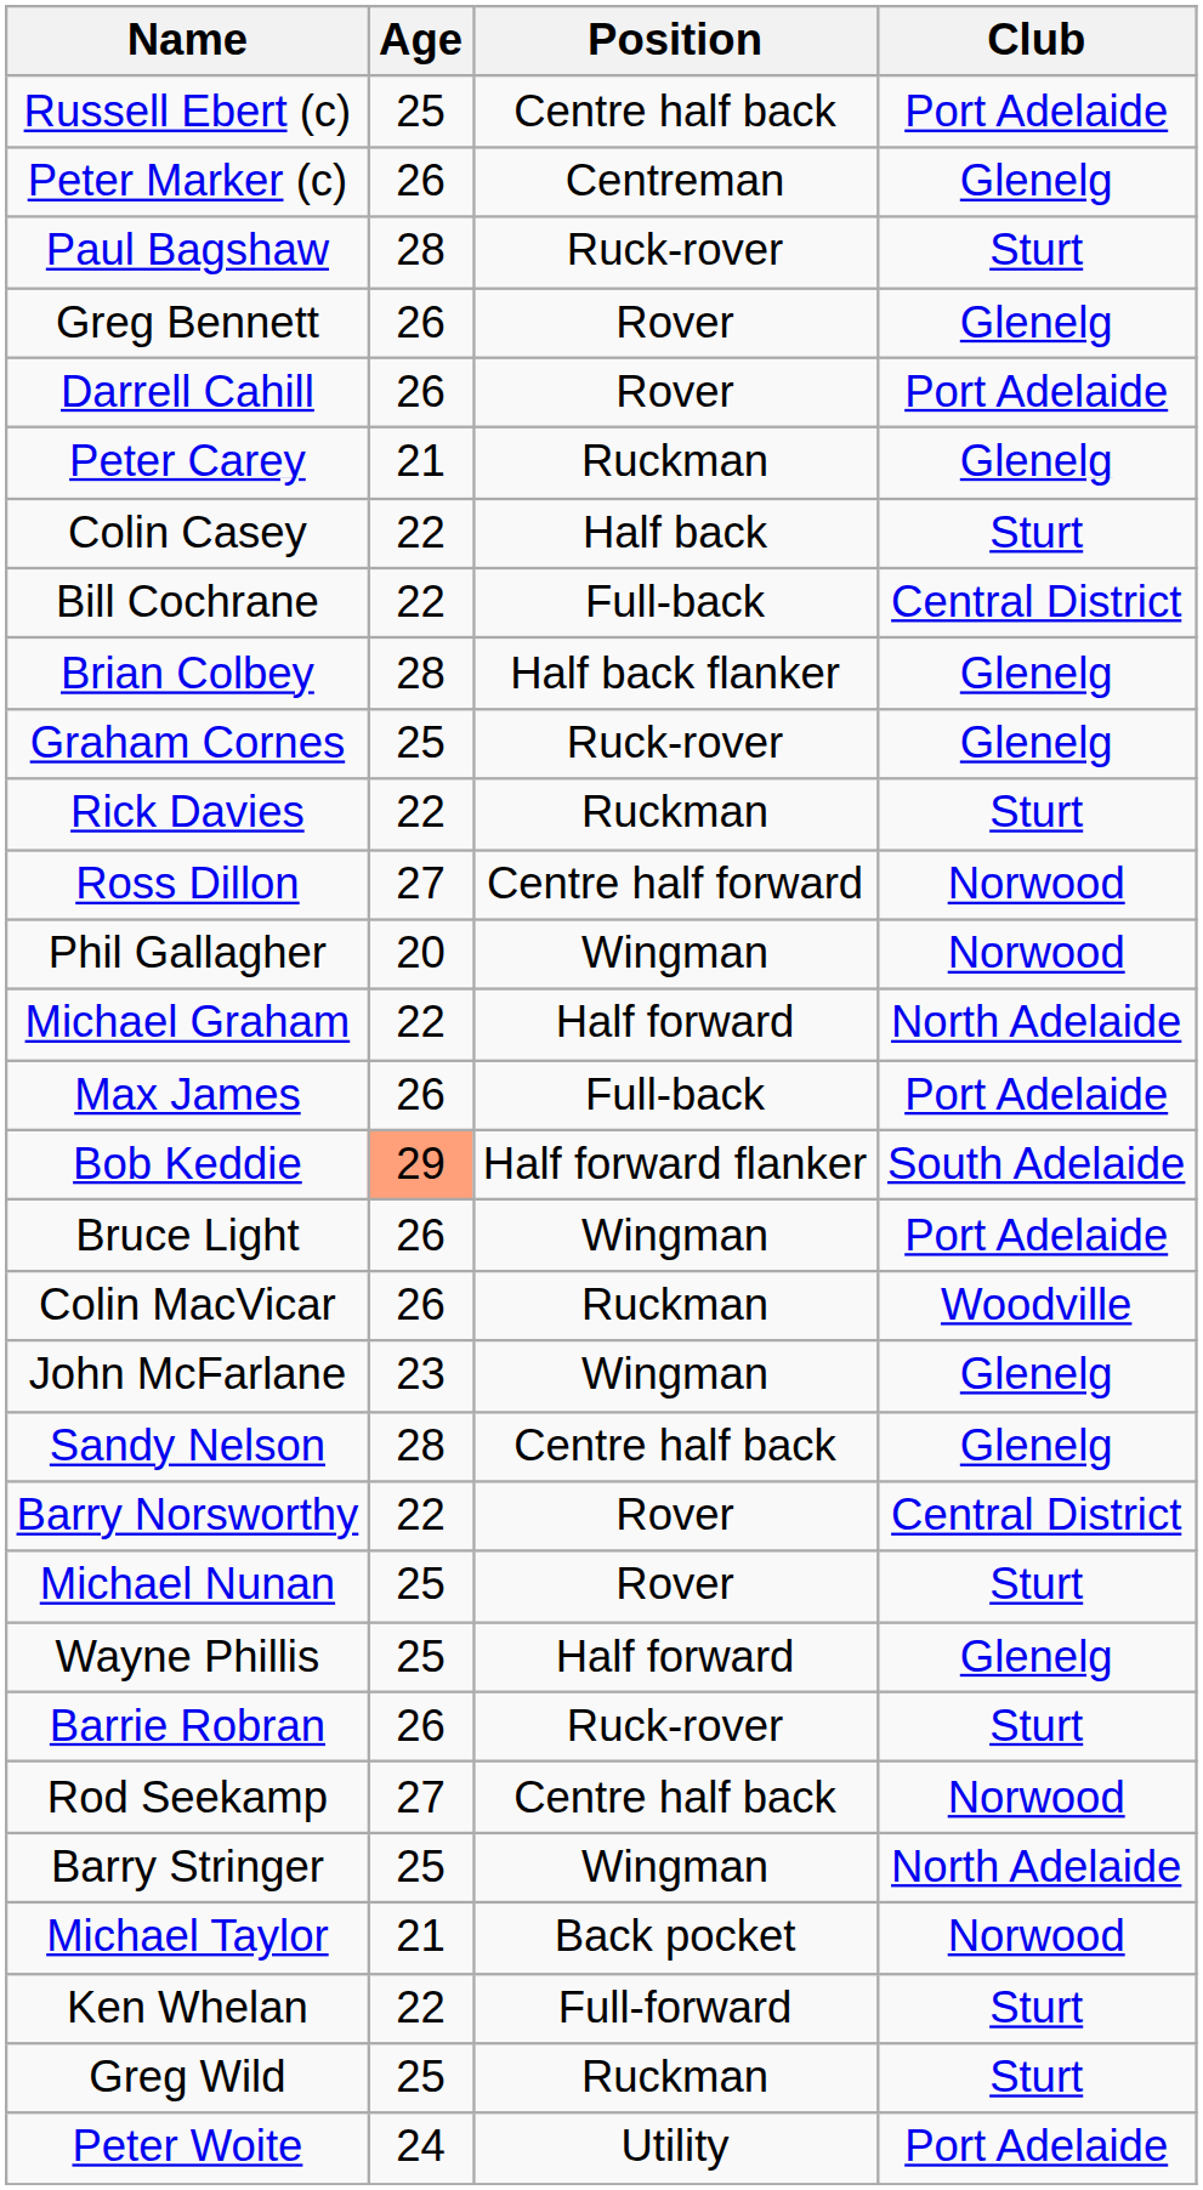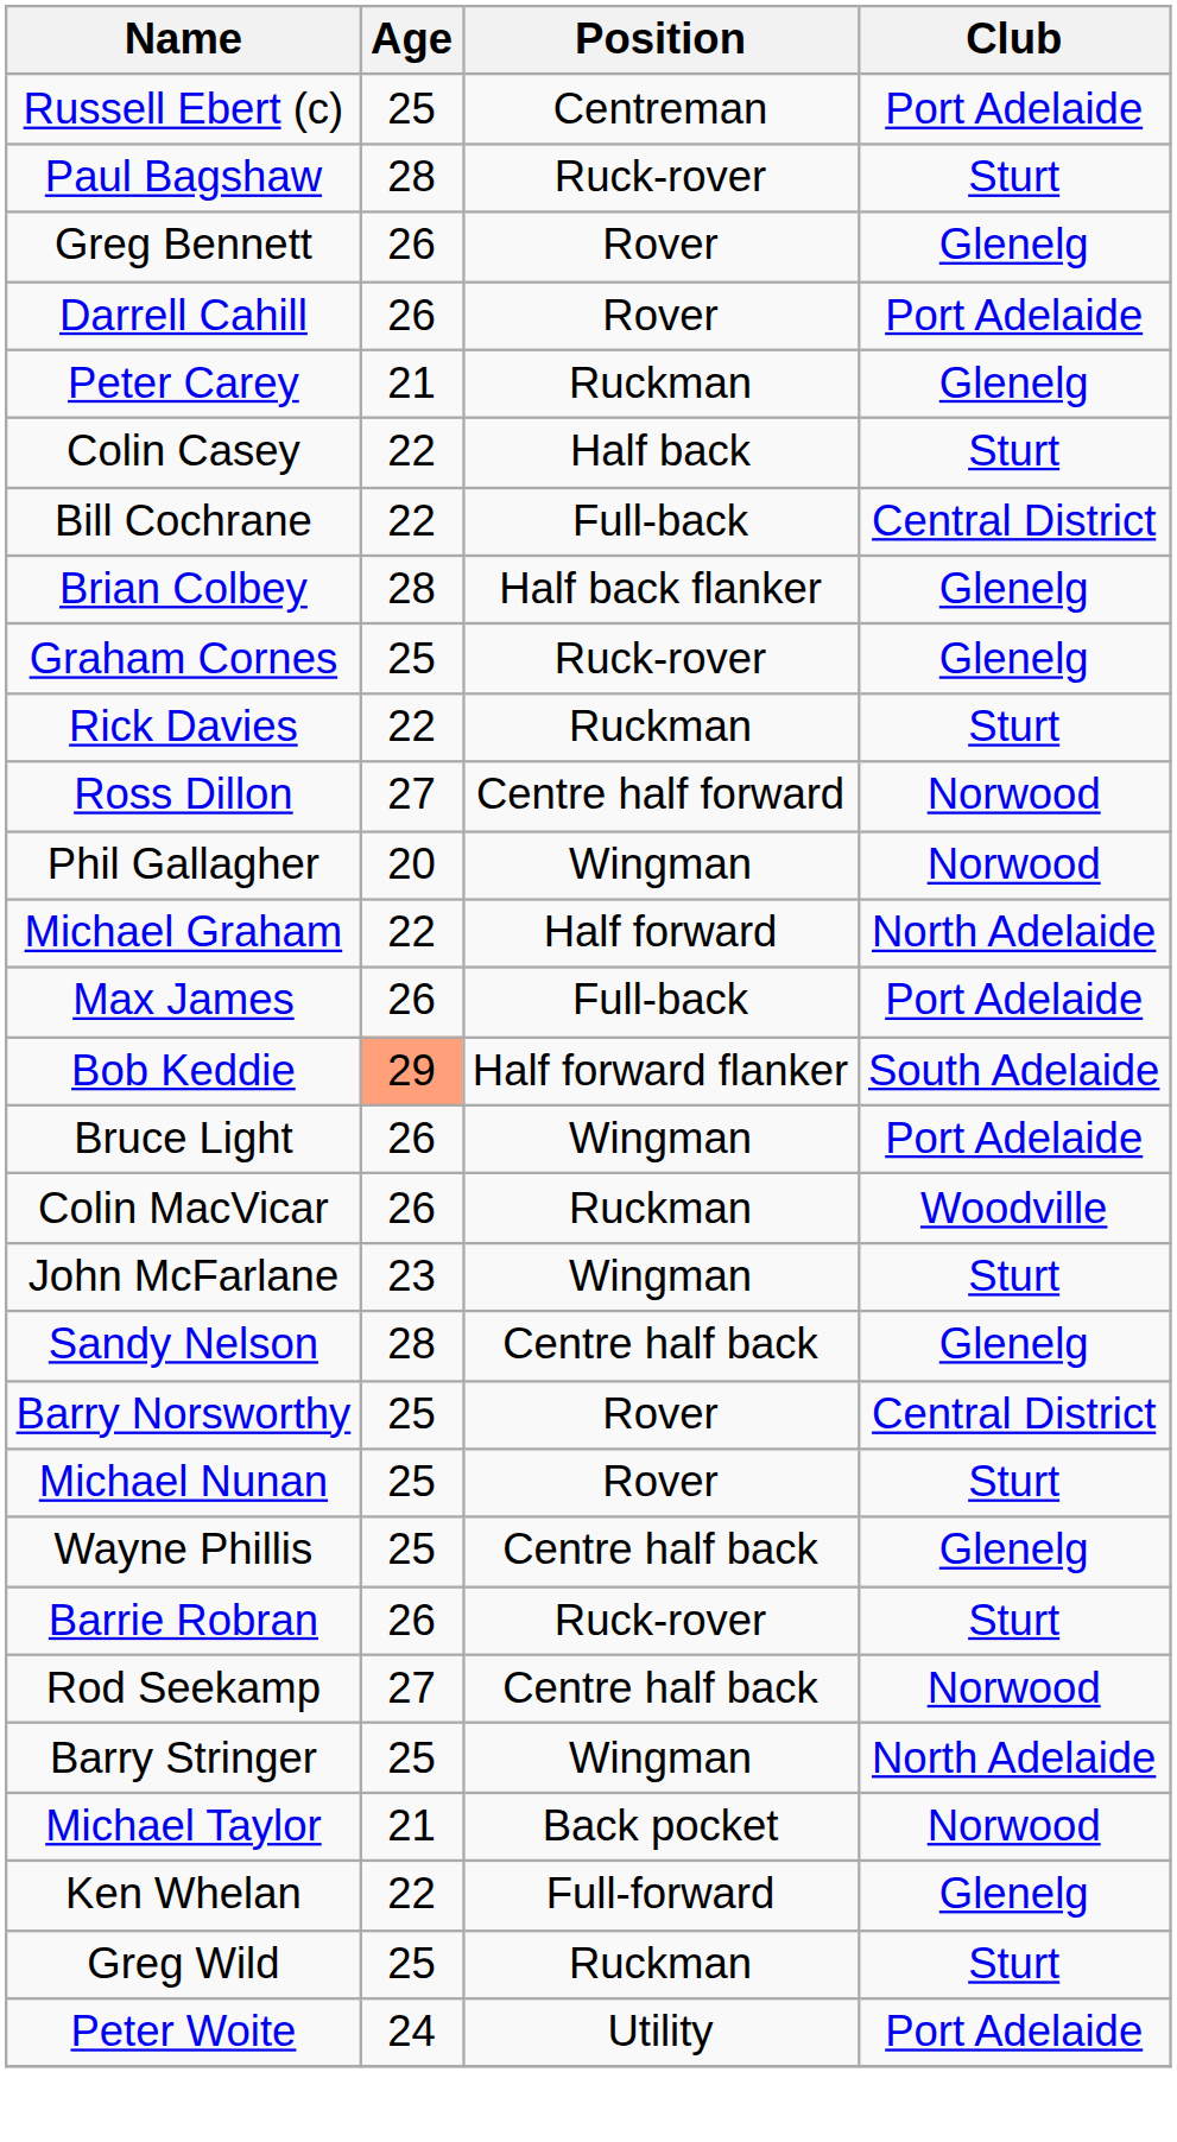Russell Ebert (c) | Position: Centre half back -> Centreman
- row: Peter Marker (c) | 26 | Centreman | Glenelg
John McFarlane | Club: Glenelg -> Sturt
Barry Norsworthy | Age: 22 -> 25
Wayne Phillis | Position: Half forward -> Centre half back
Ken Whelan | Club: Sturt -> Glenelg
